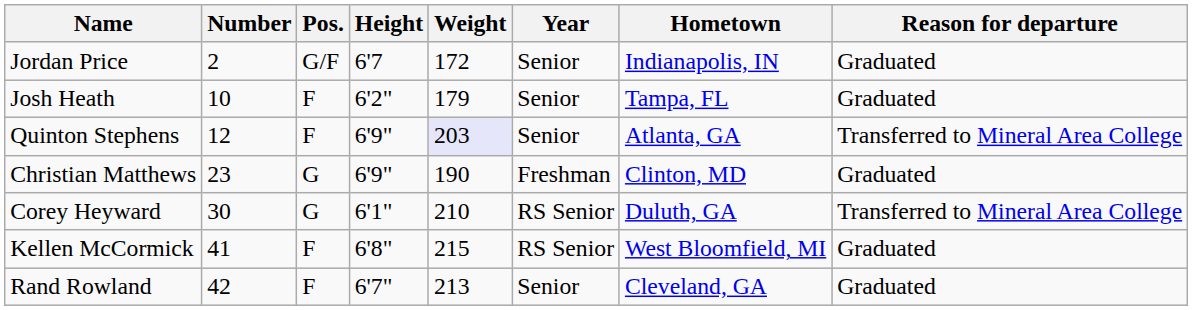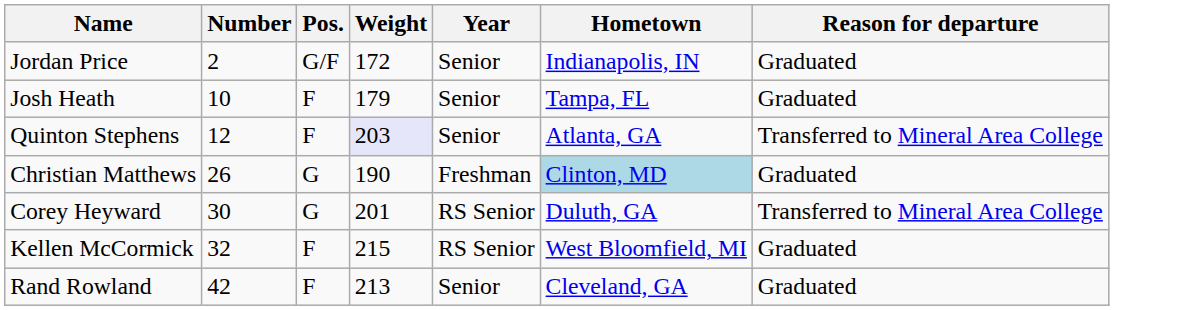- column: Height | 6'7 | 6'2" | 6'9" | 6'9" | 6'1" | 6'8" | 6'7"
Christian Matthews | Number: 23 -> 26
Christian Matthews | Hometown: no background -> lightblue background
Corey Heyward | Weight: 210 -> 201
Kellen McCormick | Number: 41 -> 32
